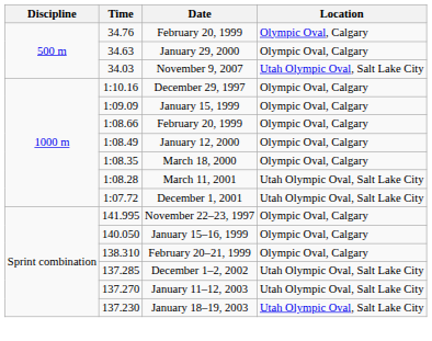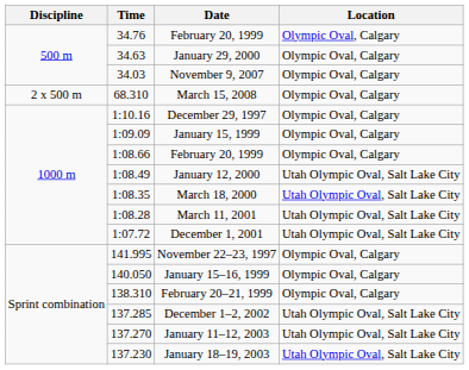November 9, 2007 | Location: Utah Olympic Oval, Salt Lake City -> Olympic Oval, Calgary
+ row: 2 x 500 m | 68.310 | March 15, 2008 | Olympic Oval, Calgary
January 12, 2000 | Location: Olympic Oval, Calgary -> Utah Olympic Oval, Salt Lake City
March 18, 2000 | Location: Olympic Oval, Calgary -> Utah Olympic Oval, Salt Lake City
